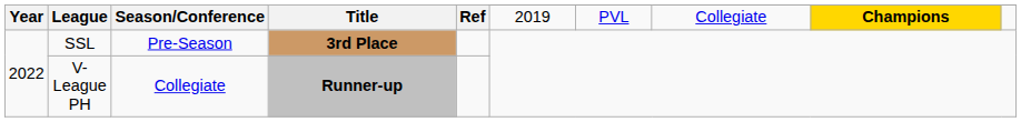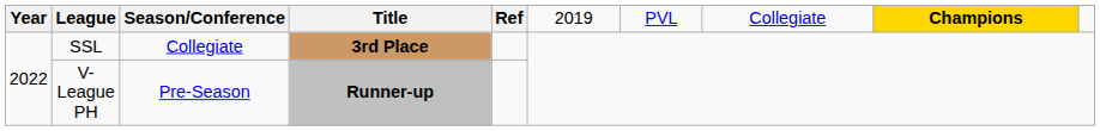SSL | Season/Conference: Pre-Season -> Collegiate
V-League PH | Season/Conference: Collegiate -> Pre-Season
